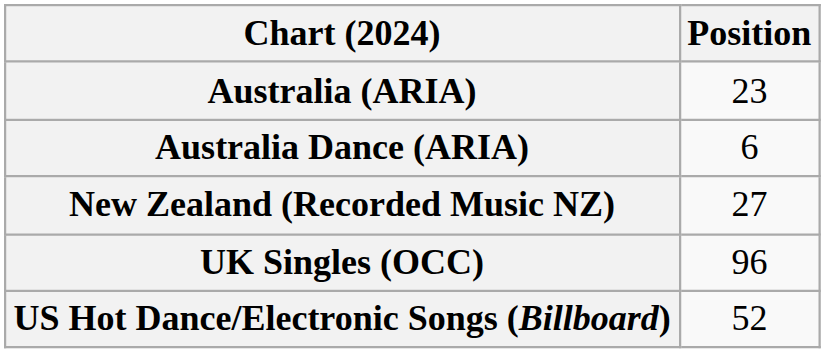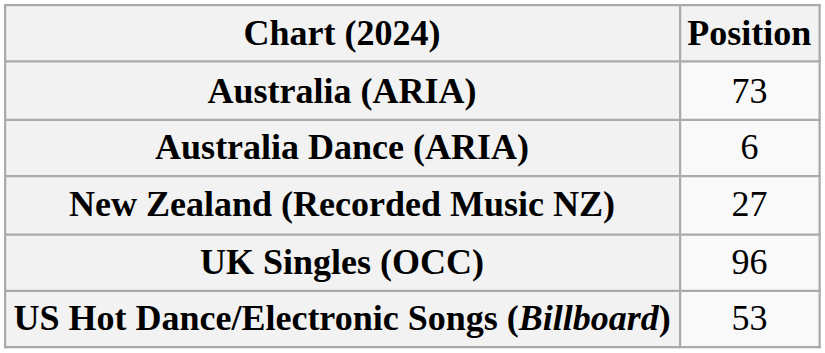Australia (ARIA) | Position: 23 -> 73
US Hot Dance/Electronic Songs (Billboard) | Position: 52 -> 53
